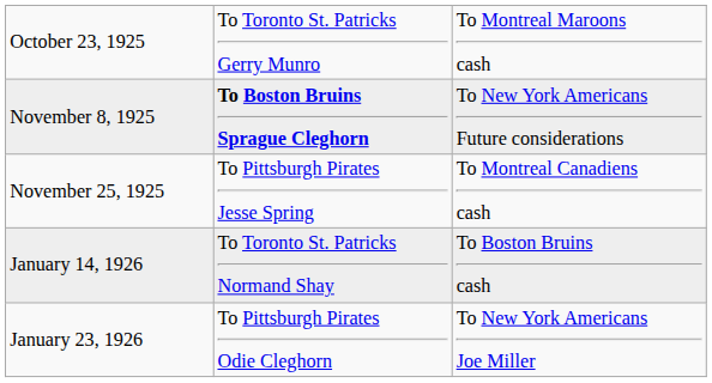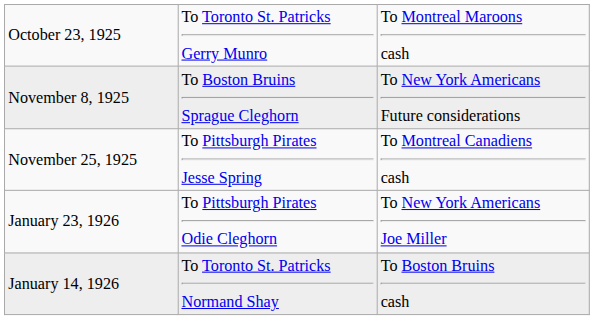November 8, 1925 | column 2: bold -> normal
rows swapped: January 14, 1926 <-> January 23, 1926
